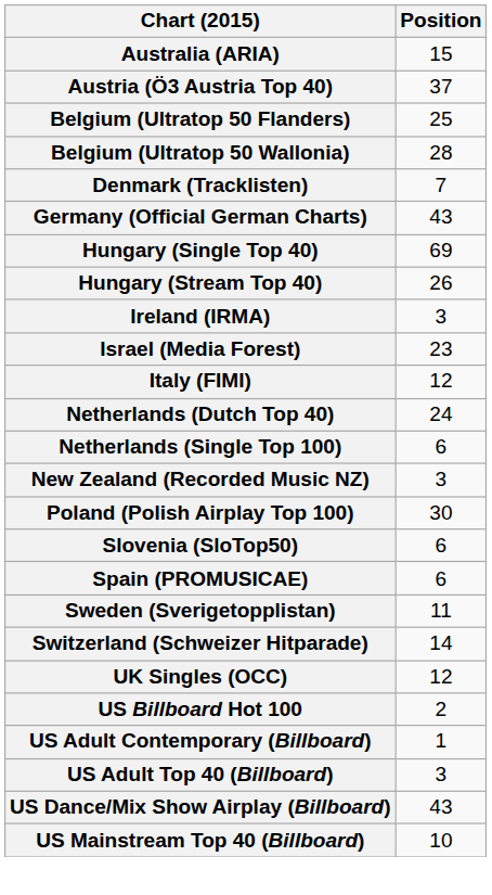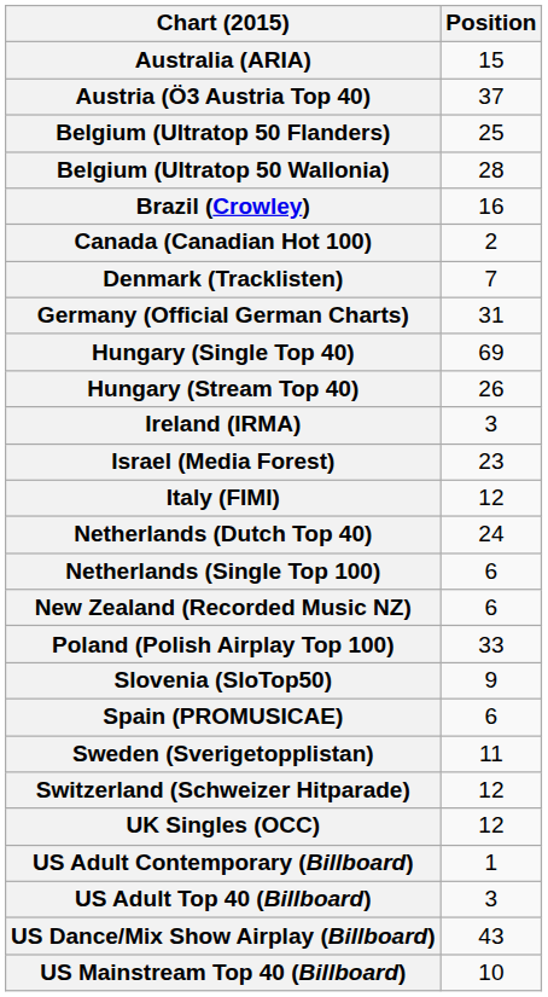+ row: Brazil (Crowley) | 16
+ row: Canada (Canadian Hot 100) | 2
Germany (Official German Charts) | Position: 43 -> 31
New Zealand (Recorded Music NZ) | Position: 3 -> 6
Poland (Polish Airplay Top 100) | Position: 30 -> 33
Slovenia (SloTop50) | Position: 6 -> 9
Switzerland (Schweizer Hitparade) | Position: 14 -> 12
- row: US Billboard Hot 100 | 2
